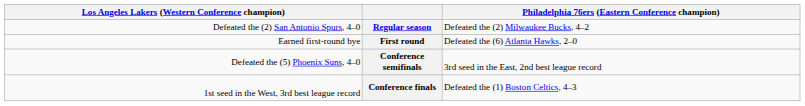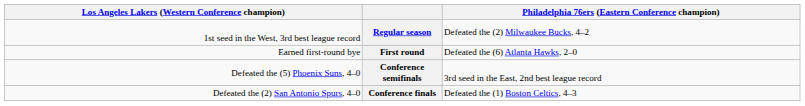Regular season | column 1: Defeated the (2) San Antonio Spurs, 4–0 -> 1st seed in the West, 3rd best league record
Conference finals | column 1: 1st seed in the West, 3rd best league record -> Defeated the (2) San Antonio Spurs, 4–0
